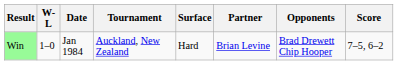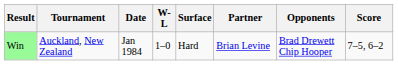columns swapped: W-L <-> Tournament
